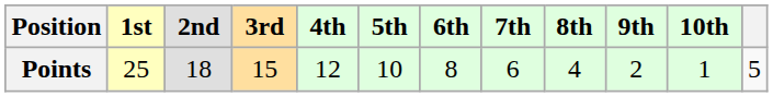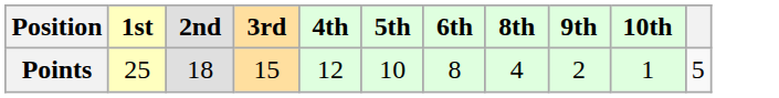- column: 7th | 6
